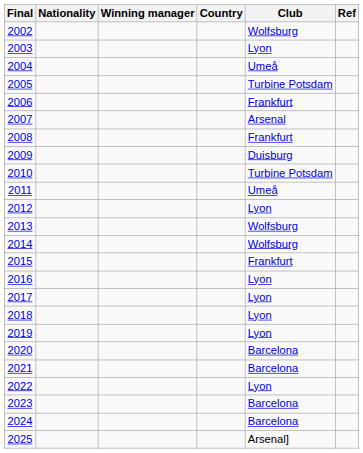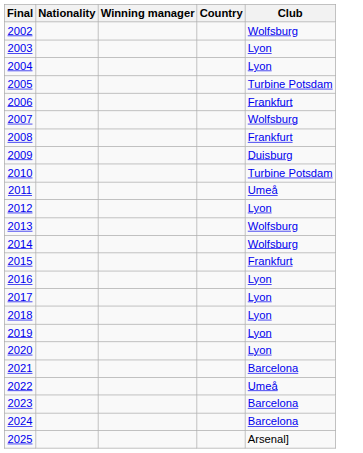- column: Ref
2004 | Club: Umeå -> Lyon
2007 | Club: Arsenal -> Wolfsburg
2020 | Club: Barcelona -> Lyon
2022 | Club: Lyon -> Umeå
